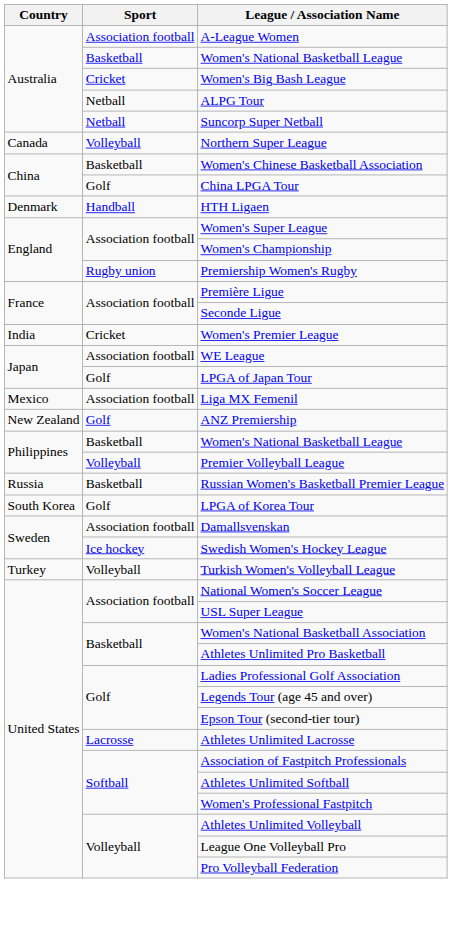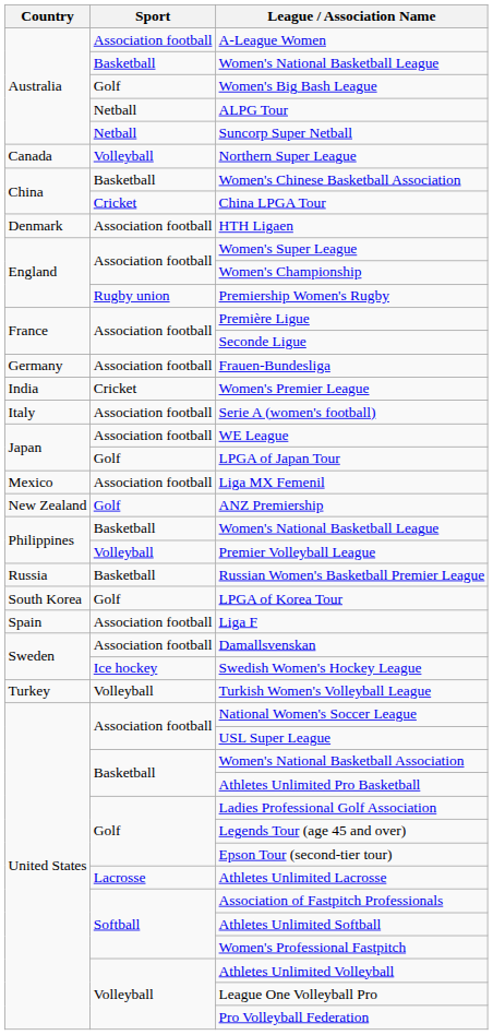Women's Big Bash League | Sport: Cricket -> Golf
China LPGA Tour | Sport: Golf -> Cricket
HTH Ligaen | Sport: Handball -> Association football
+ row: Germany | Association football | Frauen-Bundesliga
+ row: Italy | Association football | Serie A (women's football)
+ row: Spain | Association football | Liga F
